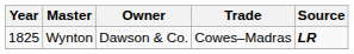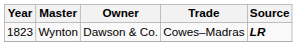Wynton | Year: 1825 -> 1823
